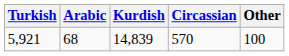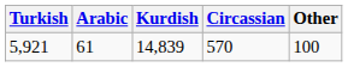5,921 | Arabic: 68 -> 61
